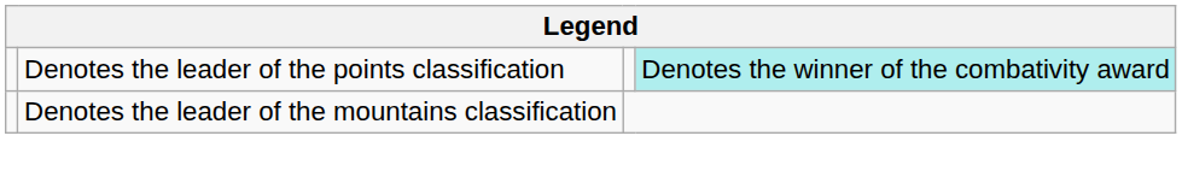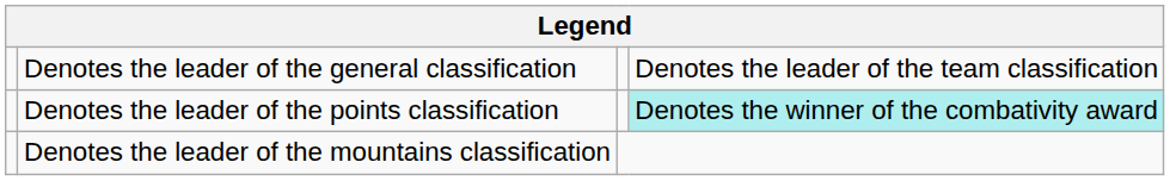+ row: Denotes the leader of the general classification | Denotes the leader of the team classification
